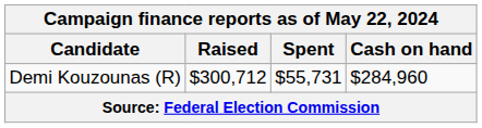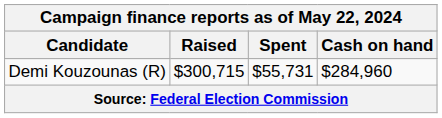Demi Kouzounas (R) | Raised: $300,712 -> $300,715
